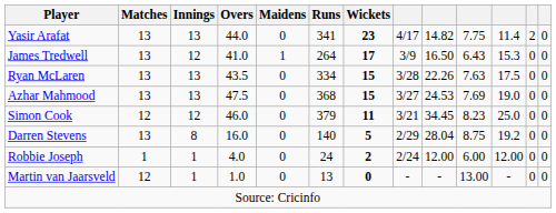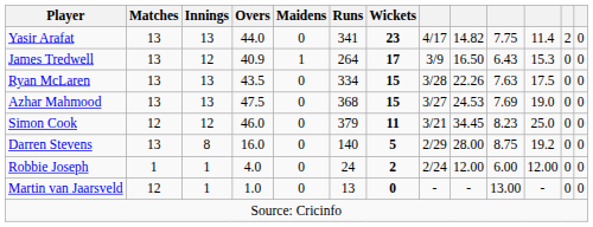James Tredwell | Overs: 41.0 -> 40.9
Darren Stevens | column 9: 28.04 -> 28.00
